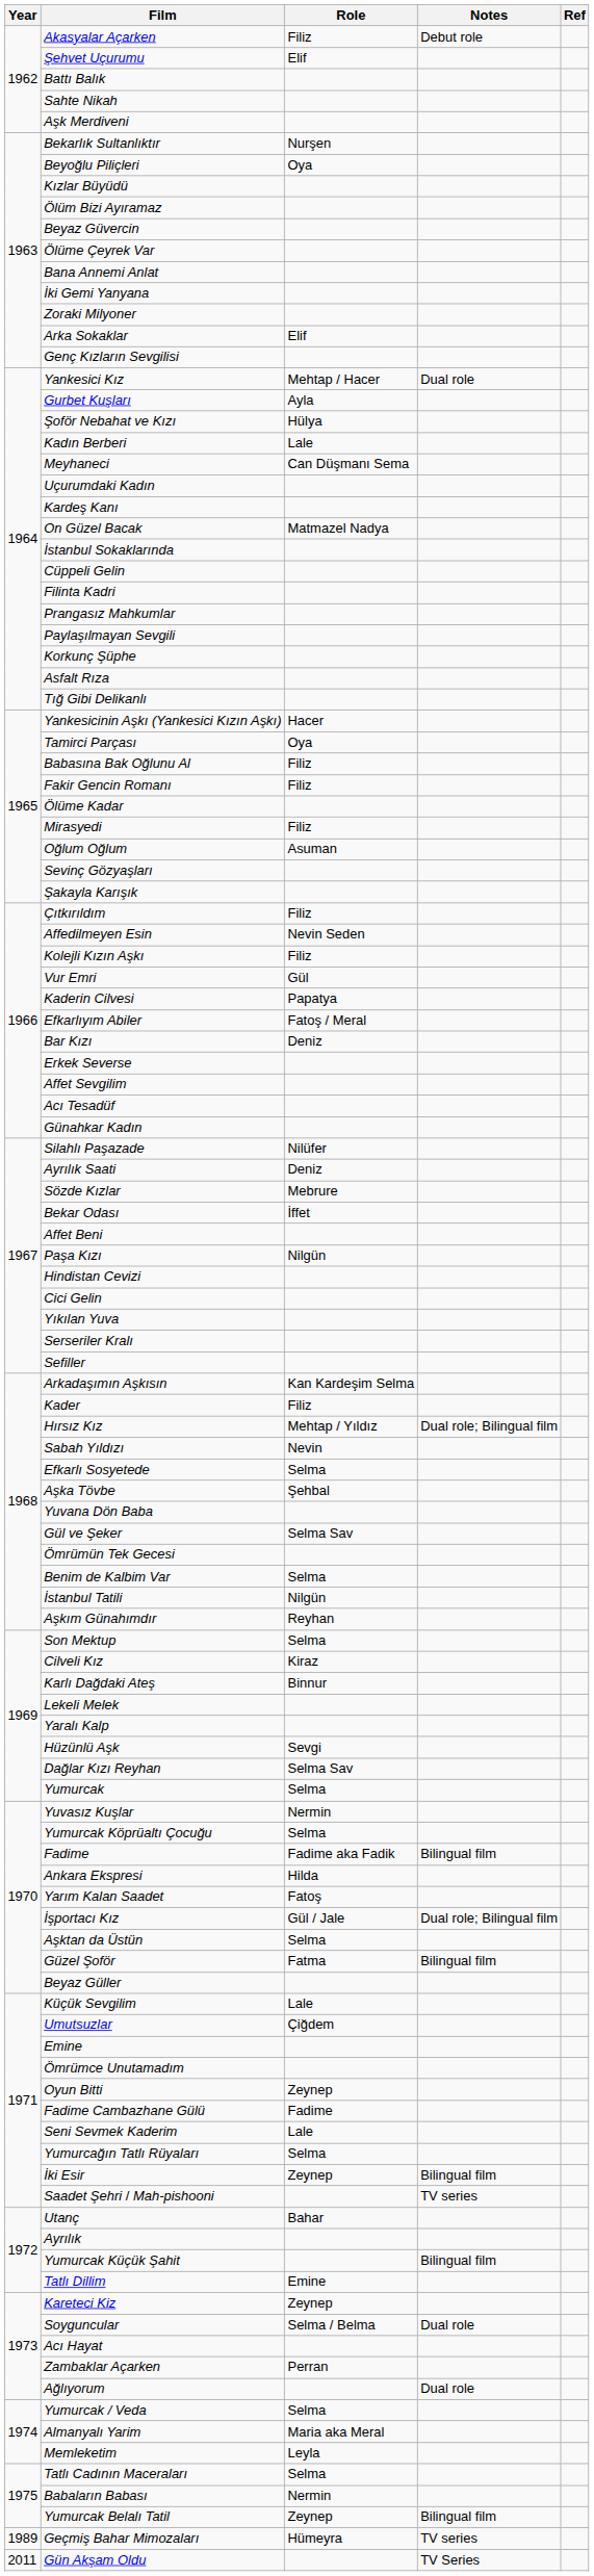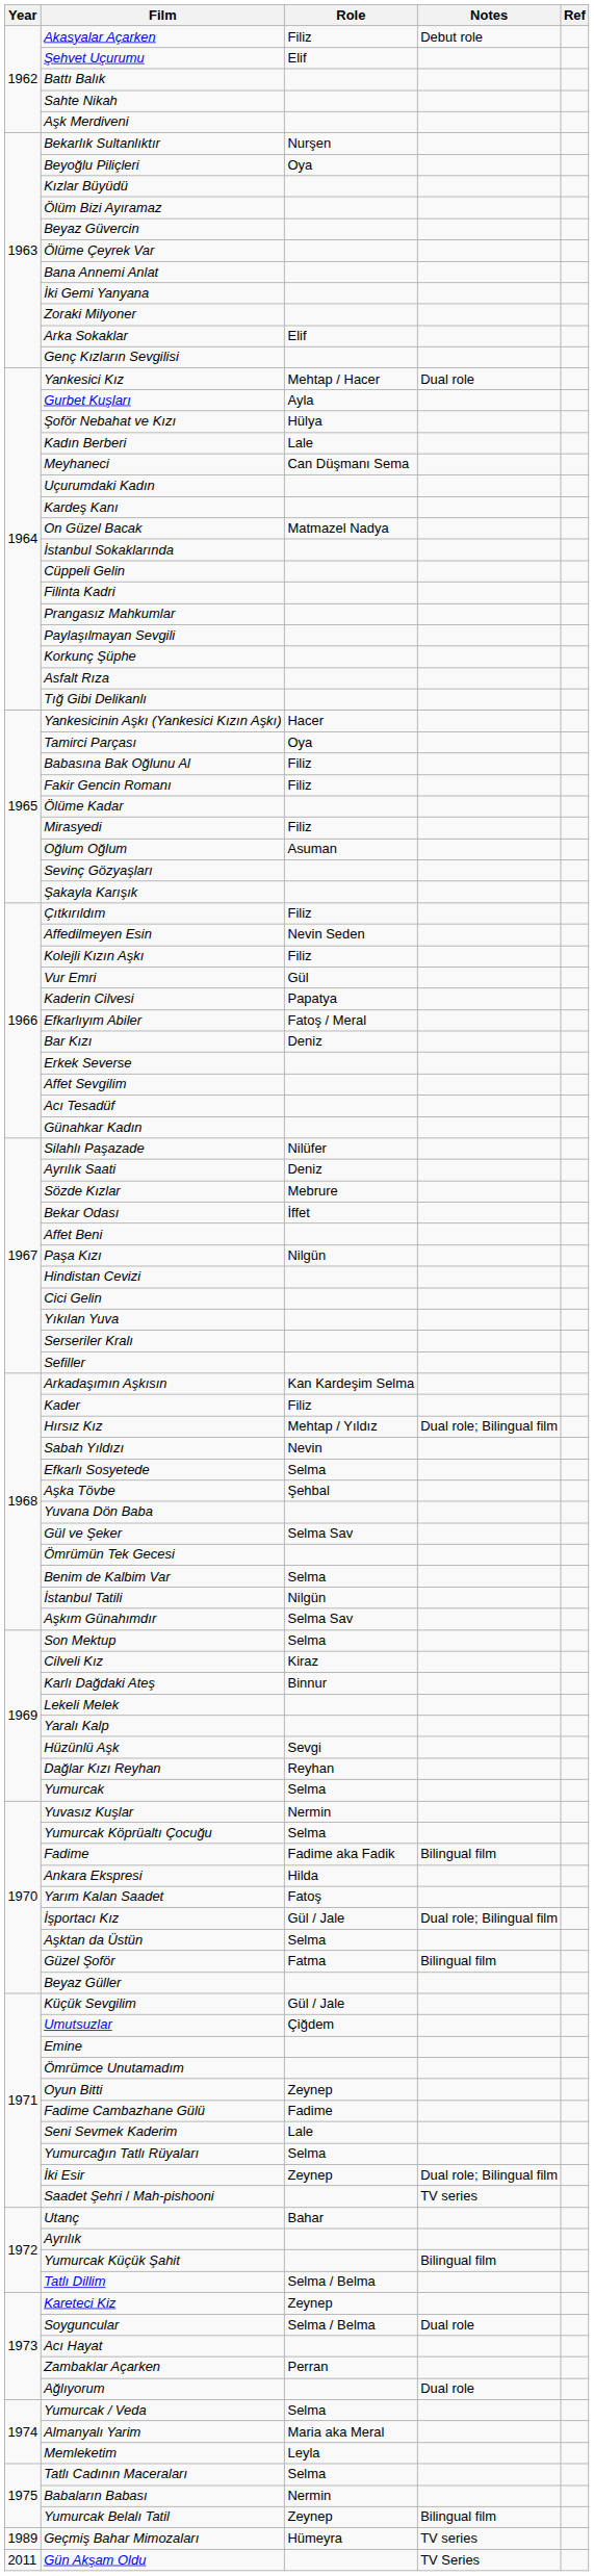Aşkım Günahımdır | Role: Reyhan -> Selma Sav
Dağlar Kızı Reyhan | Role: Selma Sav -> Reyhan
Küçük Sevgilim | Role: Lale -> Gül / Jale
İki Esir | Notes: Bilingual film -> Dual role; Bilingual film
Tatlı Dillim | Role: Emine -> Selma / Belma
